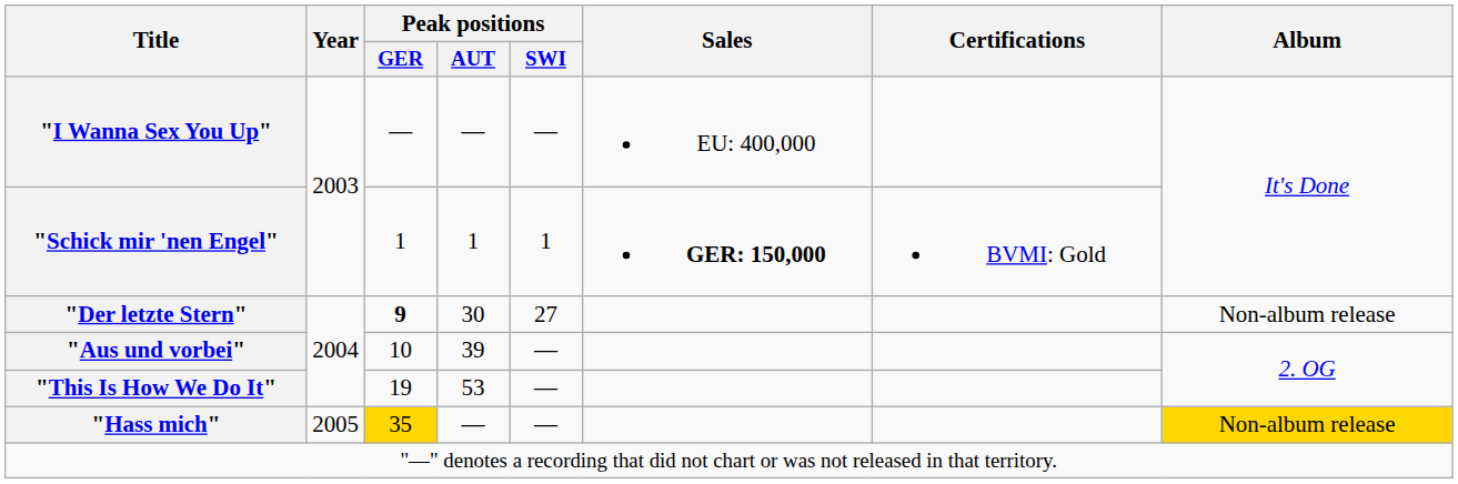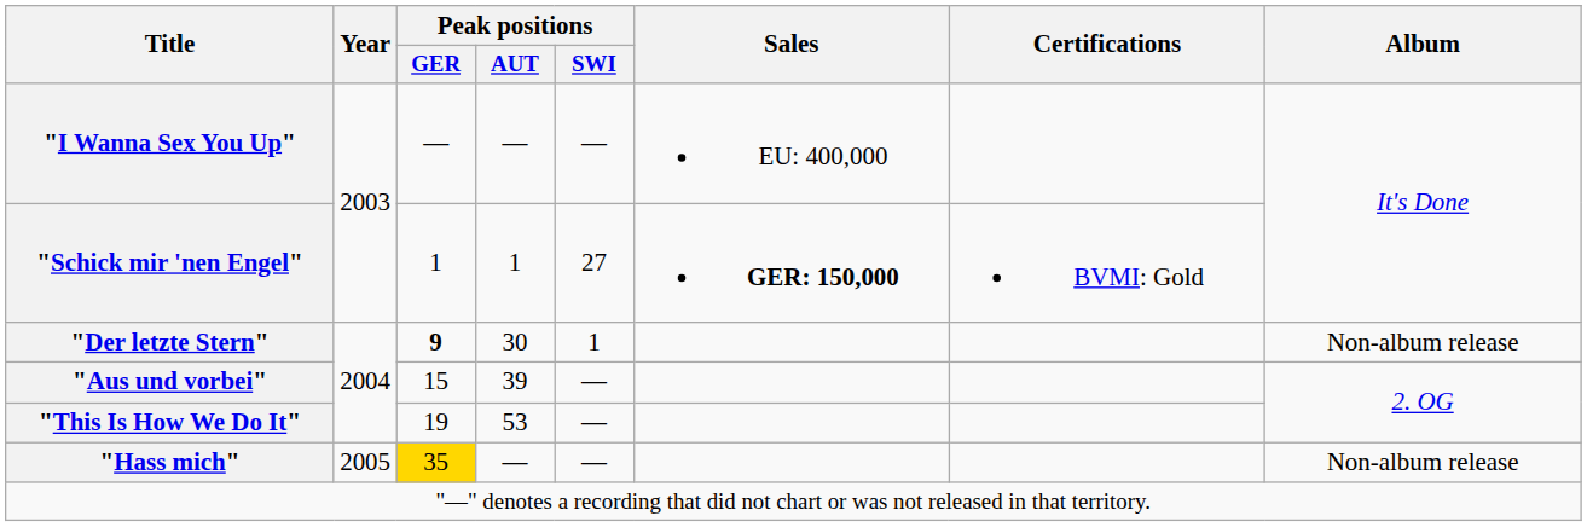"Schick mir 'nen Engel" | Peak positions / SWI: 1 -> 27
"Der letzte Stern" | Peak positions / SWI: 27 -> 1
"Aus und vorbei" | Peak positions / GER: 10 -> 15
"Hass mich" | Album: gold background -> no background
